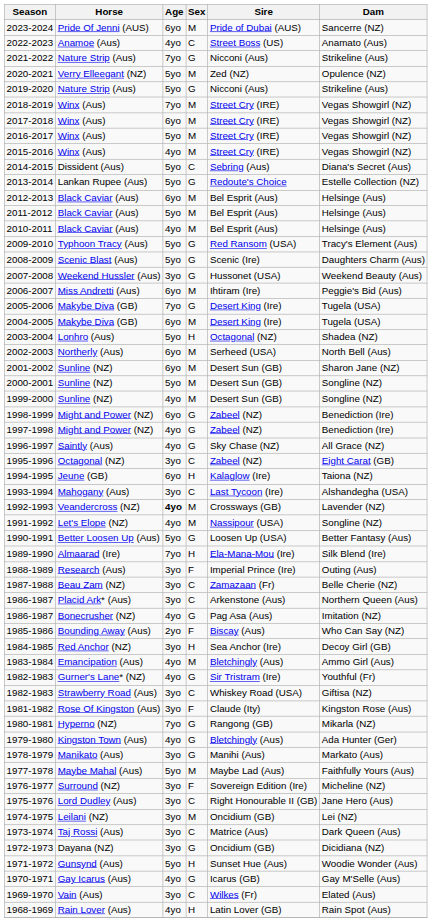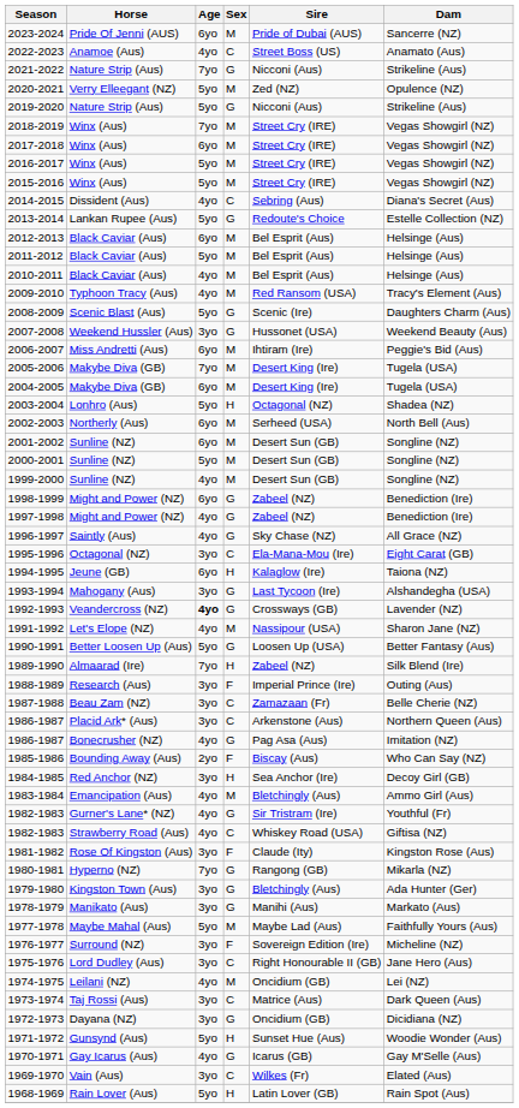2015-2016 | Age: 4yo -> 5yo
2014-2015 | Age: 5yo -> 4yo
2009-2010 | Age: 5yo -> 4yo
2009-2010 | Sex: G -> M
2005-2006 | Sex: G -> M
2001-2002 | Dam: Sharon Jane (NZ) -> Songline (NZ)
1995-1996 | Sire: Zabeel (NZ) -> Ela-Mana-Mou (Ire)
1993-1994 | Sex: C -> G
1992-1993 | Sex: M -> G
1991-1992 | Dam: Songline (NZ) -> Sharon Jane (NZ)
1989-1990 | Sire: Ela-Mana-Mou (Ire) -> Zabeel (NZ)
1982-1983 / Strawberry Road (Aus) | Age: 3yo -> 4yo
1979-1980 | Age: 4yo -> 3yo
1974-1975 | Age: 3yo -> 4yo
1968-1969 | Age: 4yo -> 5yo
